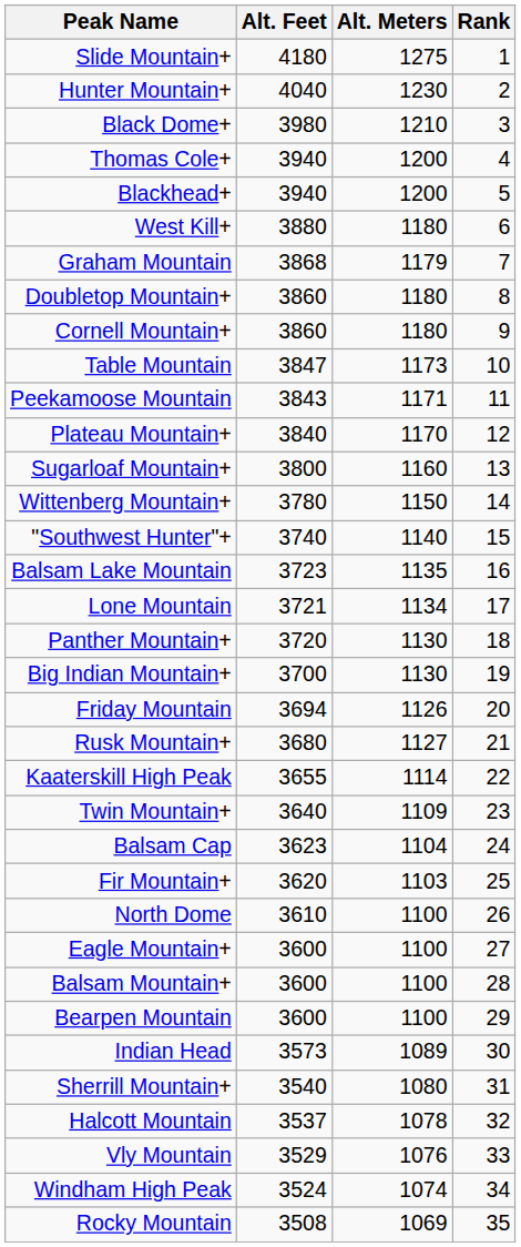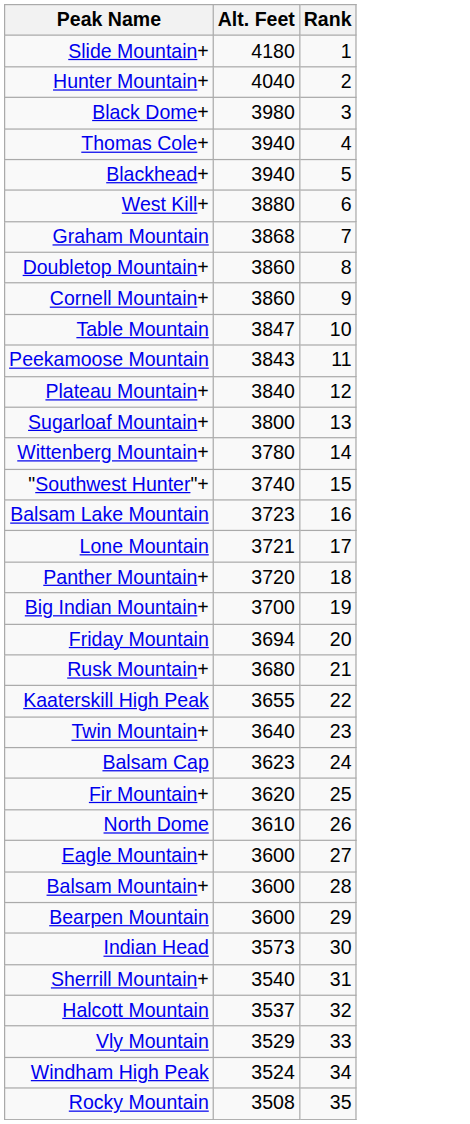- column: Alt. Meters | 1275 | 1230 | 1210 | 1200 | 1200 | 1180 | 1179 | 1180 | 1180 | 1173 | 1171 | 1170 | 1160 | 1150 | 1140 | 1135 | 1134 | 1130 | 1130 | 1126 | 1127 | 1114 | 1109 | 1104 | 1103 | 1100 | 1100 | 1100 | 1100 | 1089 | 1080 | 1078 | 1076 | 1074 | 1069
